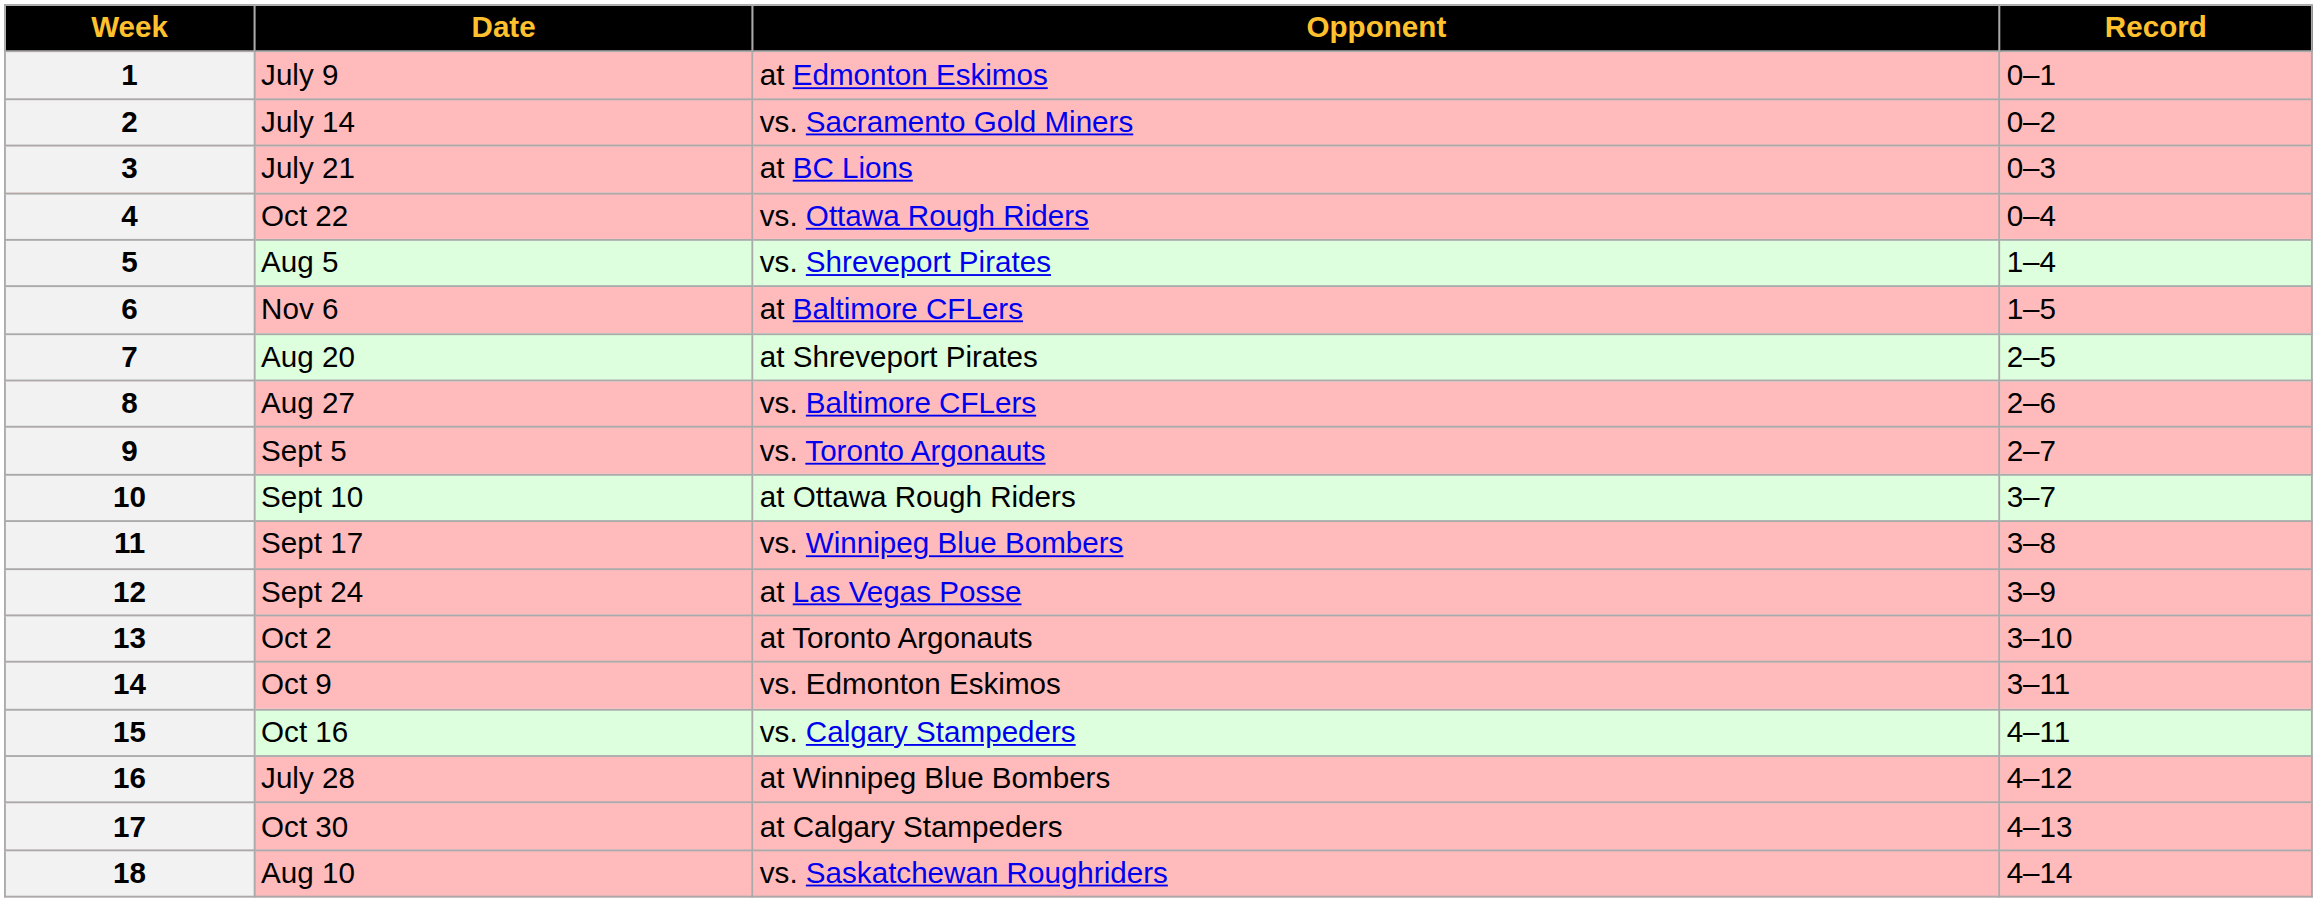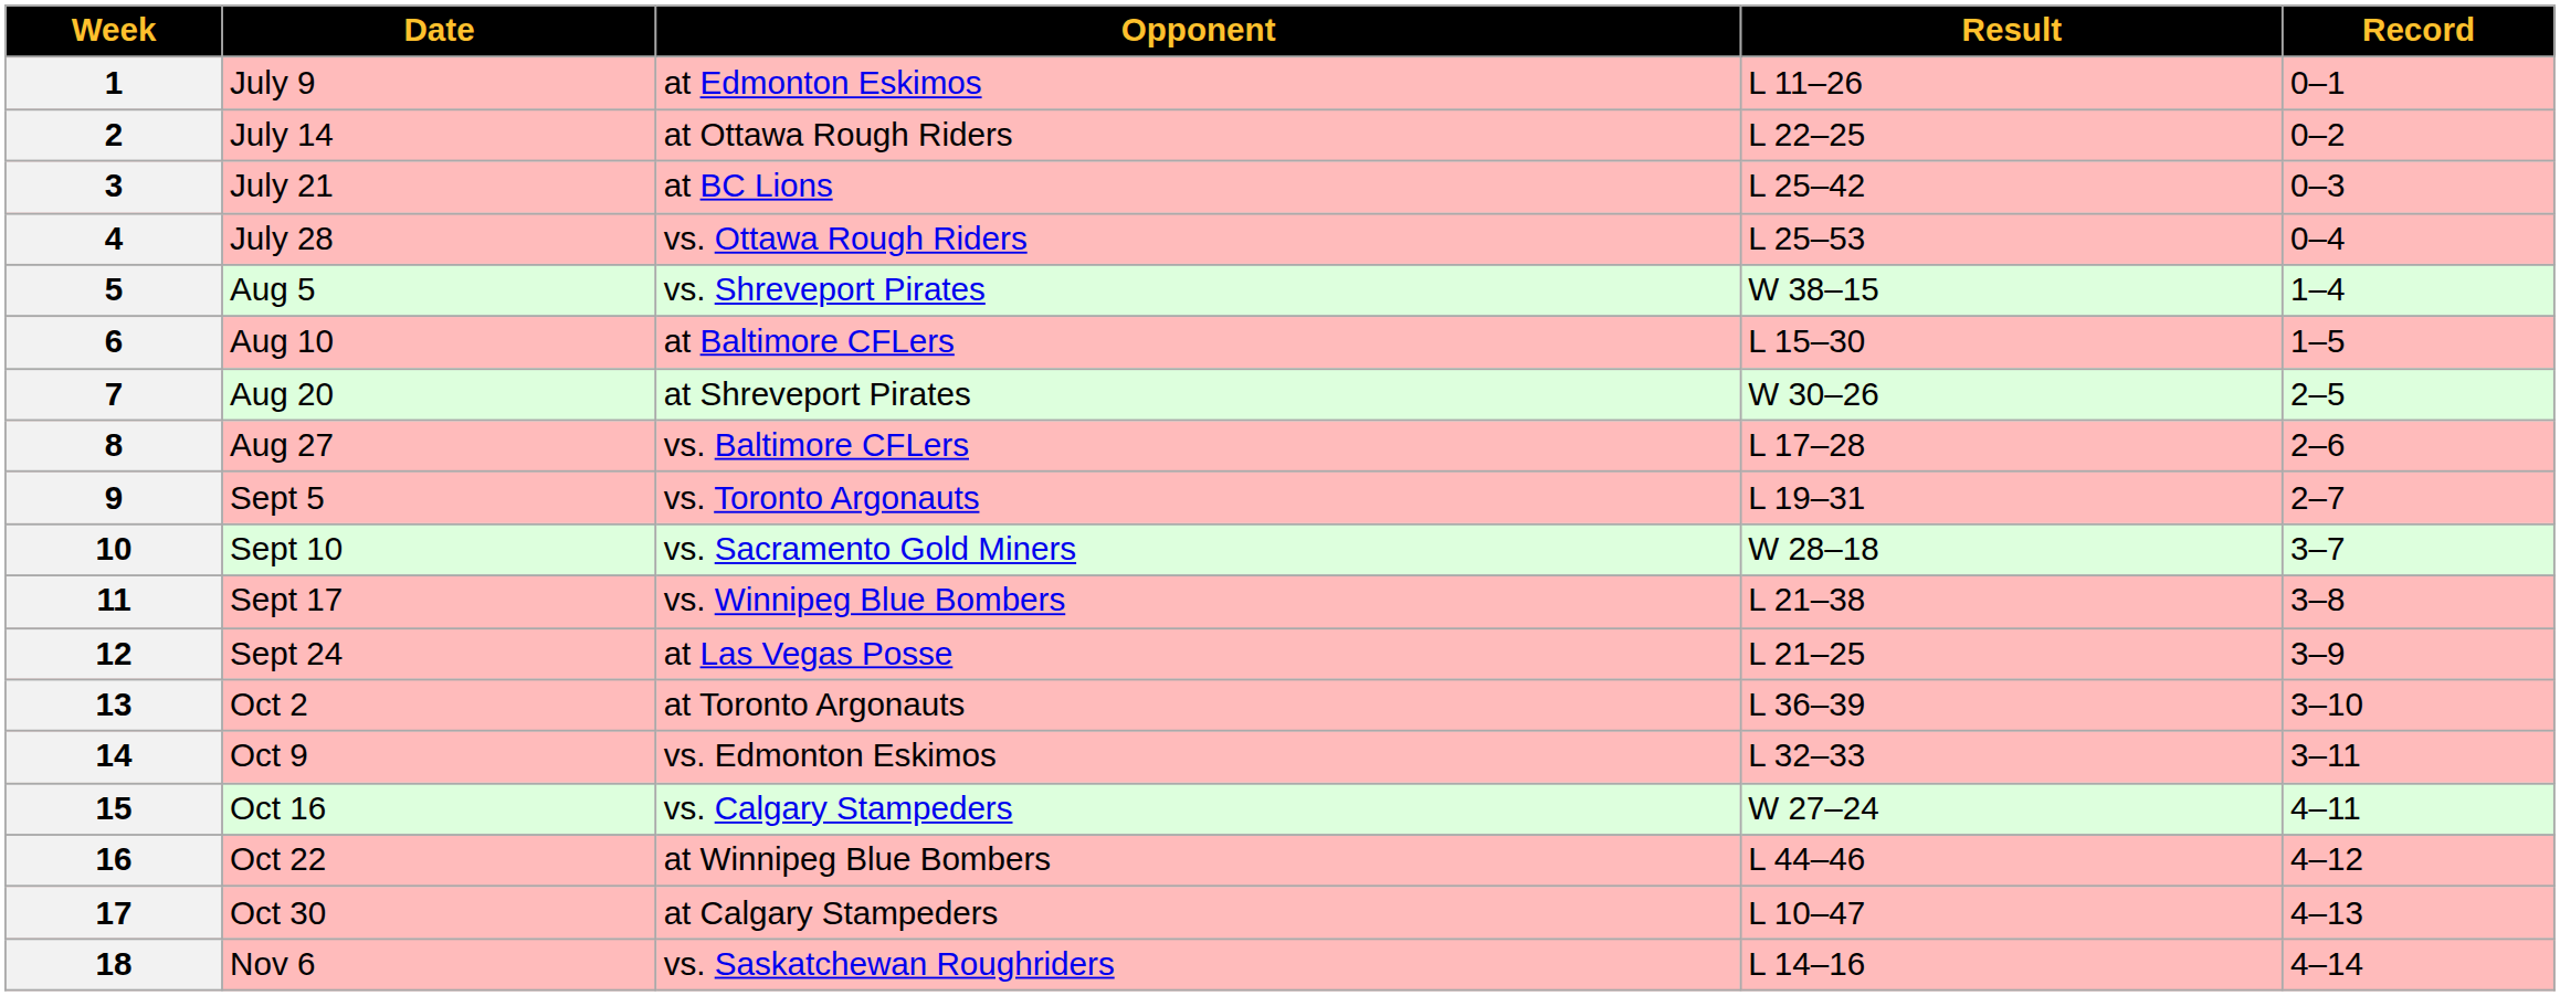+ column: Result | L 11–26 | L 22–25 | L 25–42 | L 25–53 | W 38–15 | L 15–30 | W 30–26 | L 17–28 | L 19–31 | W 28–18 | L 21–38 | L 21–25 | L 36–39 | L 32–33 | W 27–24 | L 44–46 | L 10–47 | L 14–16
2 | Opponent: vs. Sacramento Gold Miners -> at Ottawa Rough Riders
4 | Date: Oct 22 -> July 28
6 | Date: Nov 6 -> Aug 10
10 | Opponent: at Ottawa Rough Riders -> vs. Sacramento Gold Miners
16 | Date: July 28 -> Oct 22
18 | Date: Aug 10 -> Nov 6
